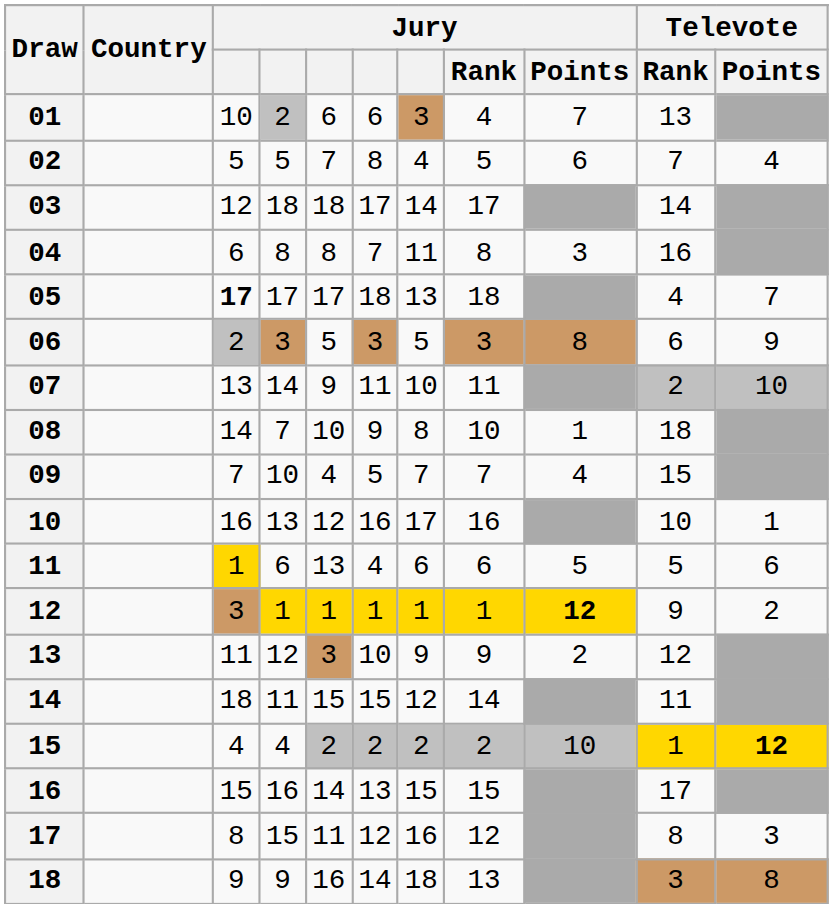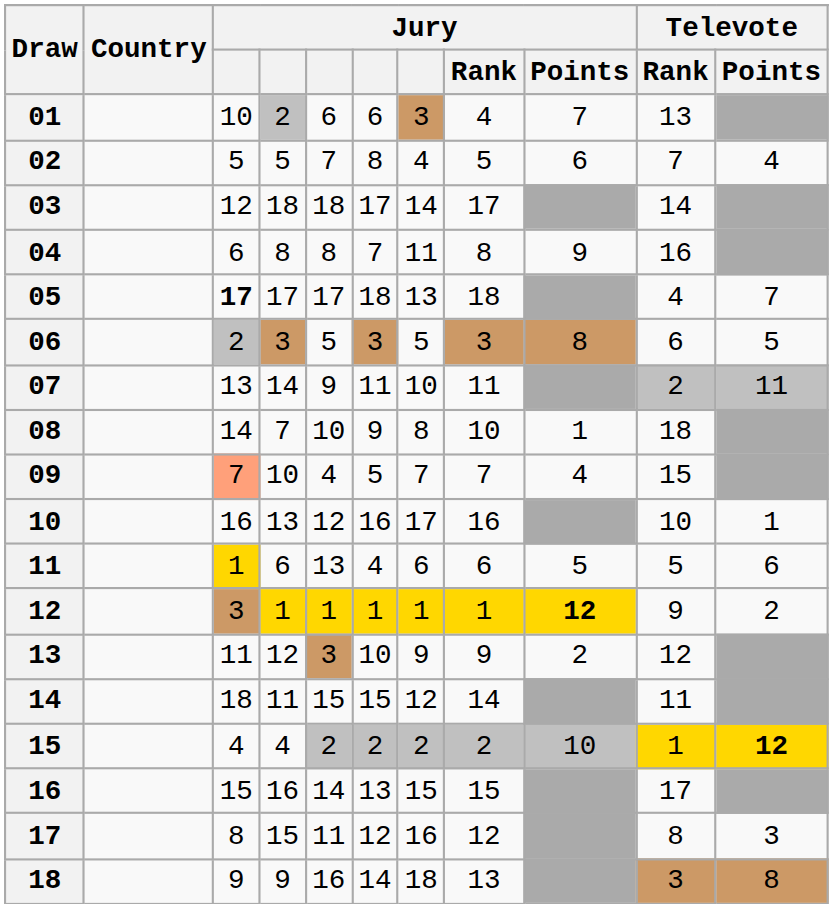04 | Jury / Points: 3 -> 9
06 | Televote / Points: 9 -> 5
07 | Televote / Points: 10 -> 11
09 | column 3: no background -> lightsalmon background
